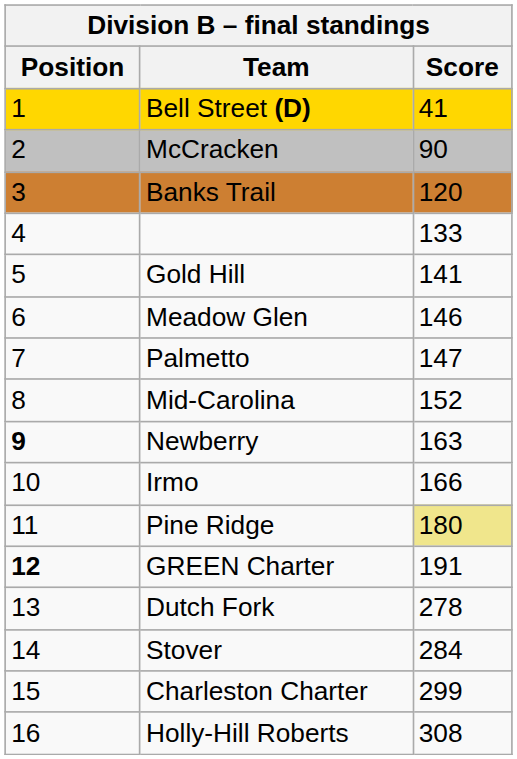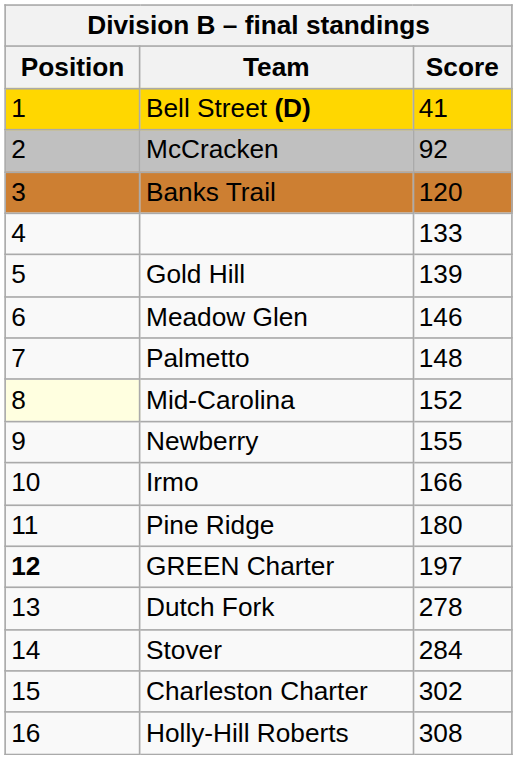McCracken | Score: 90 -> 92
Gold Hill | Score: 141 -> 139
Palmetto | Score: 147 -> 148
Mid-Carolina | Position: no background -> lightyellow background
Newberry | Position: bold -> normal
Newberry | Score: 163 -> 155
Pine Ridge | Score: khaki background -> no background
GREEN Charter | Score: 191 -> 197
Charleston Charter | Score: 299 -> 302
